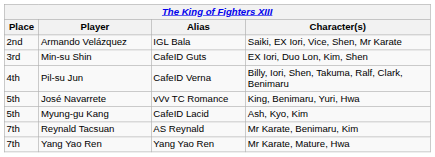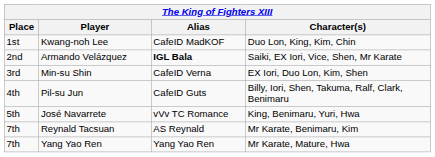+ row: 1st | Kwang-noh Lee | CafeID MadKOF | Duo Lon, King, Kim, Chin
Armando Velázquez | Alias: normal -> bold
Min-su Shin | Alias: CafeID Guts -> CafeID Verna
Pil-su Jun | Alias: CafeID Verna -> CafeID Guts
- row: 5th | Myung-gu Kang | CafeID Lacid | Ash, Kyo, Kim
